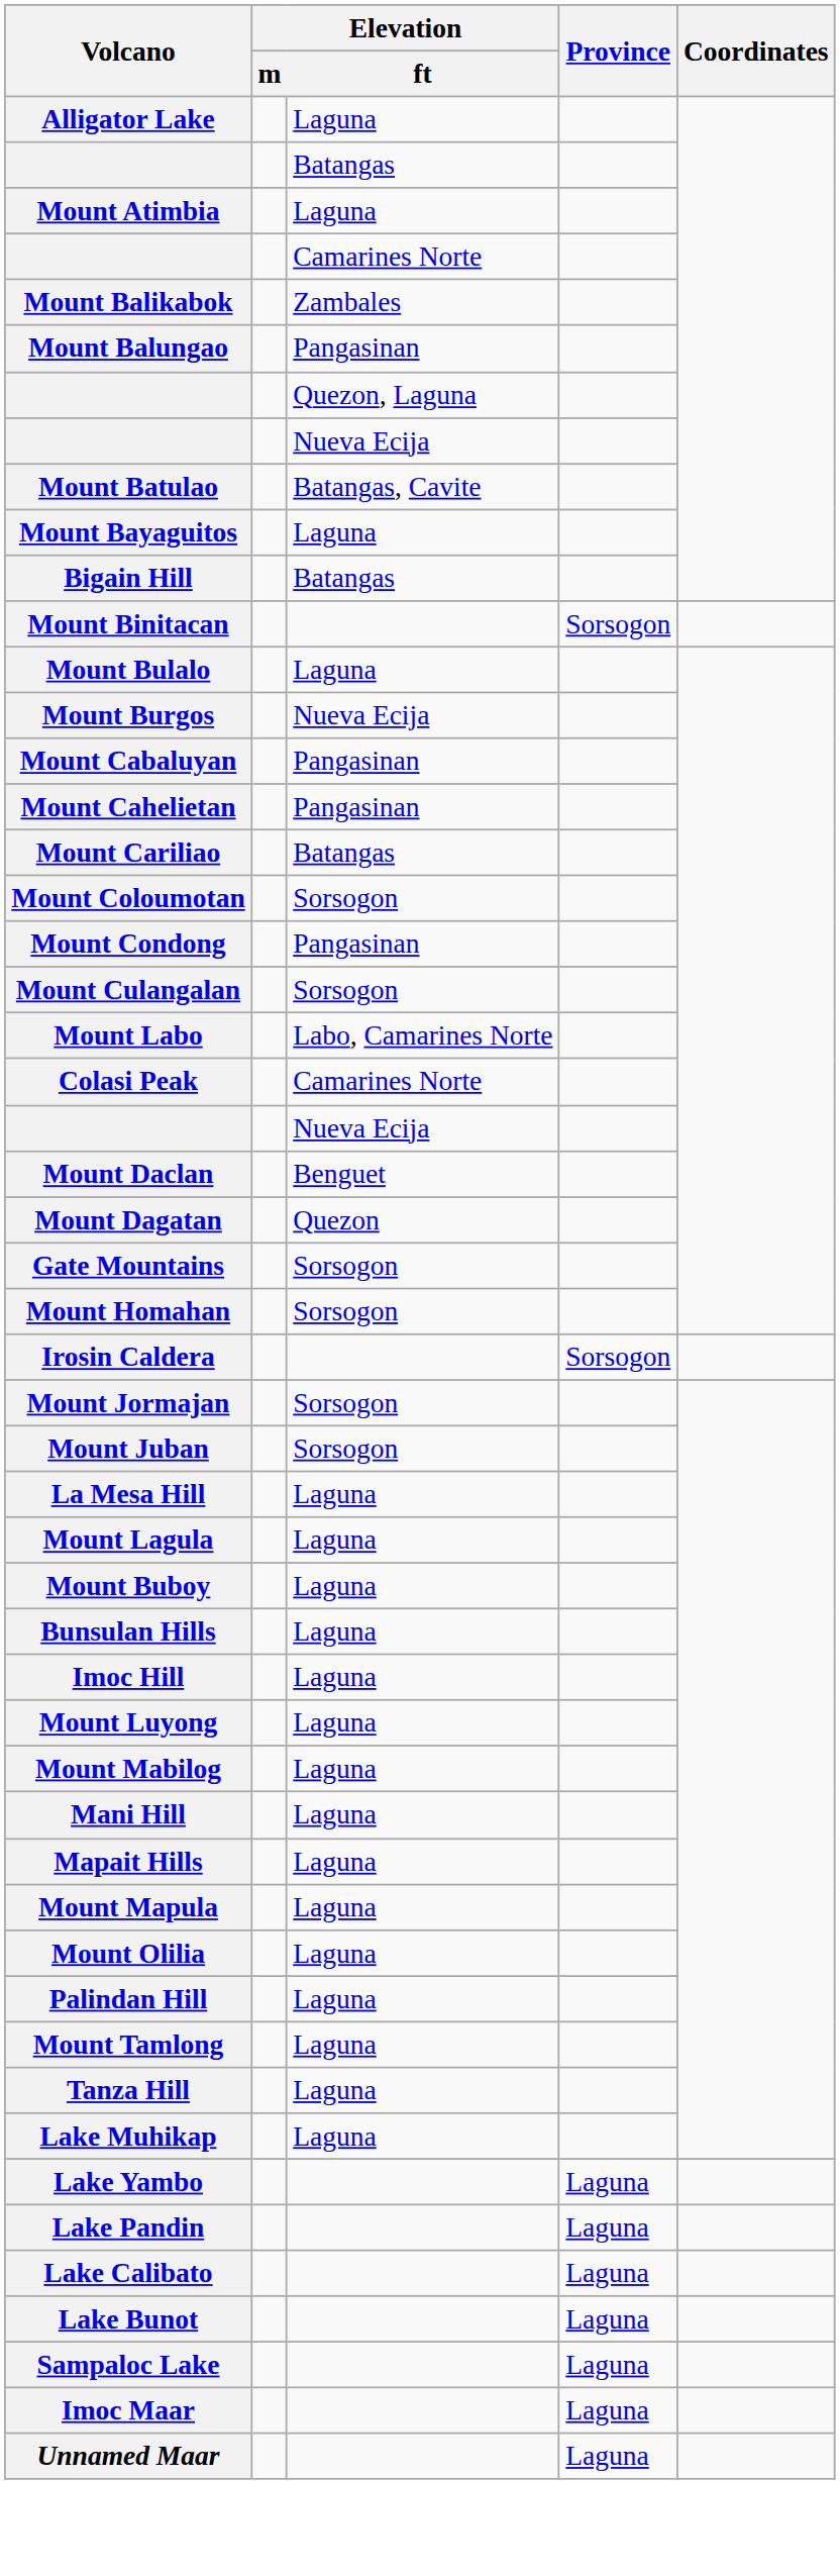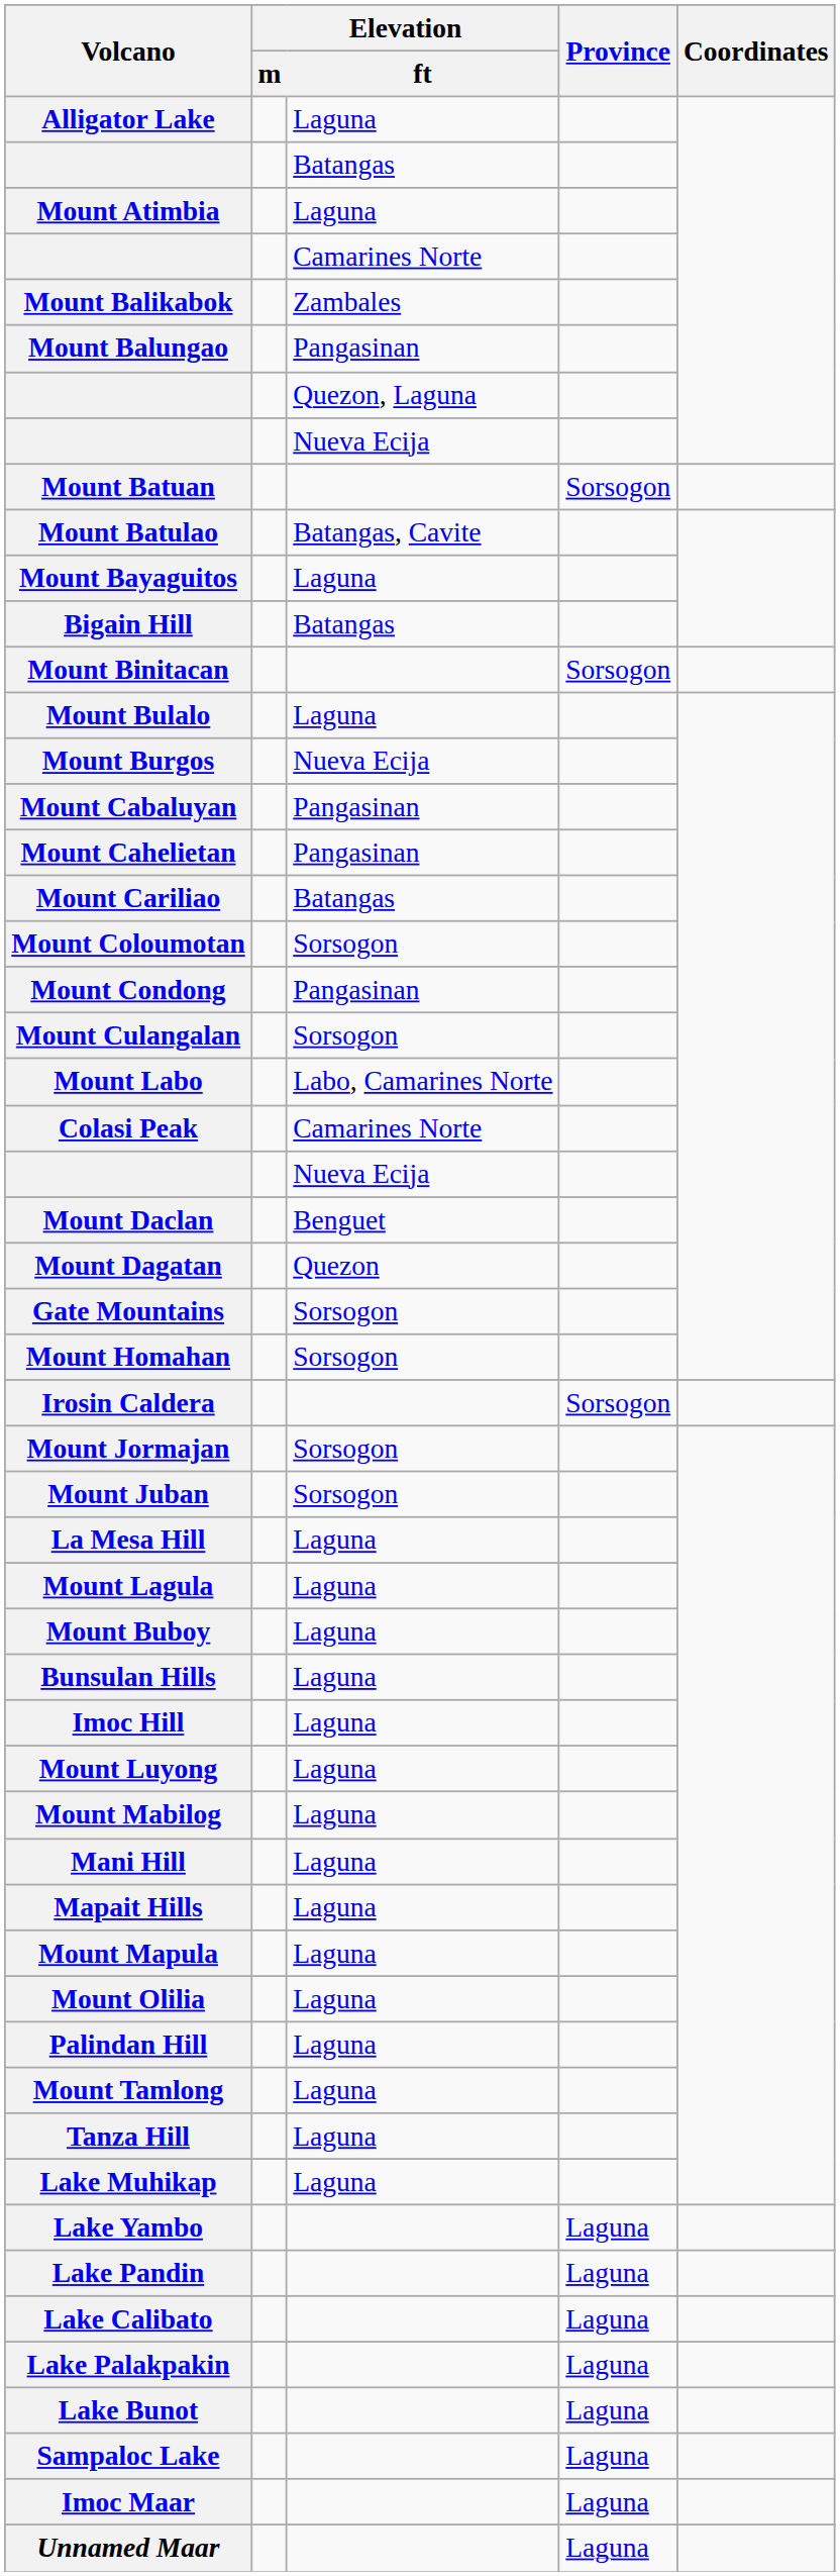+ row: Mount Batuan | Sorsogon
+ row: Lake Palakpakin | Laguna
